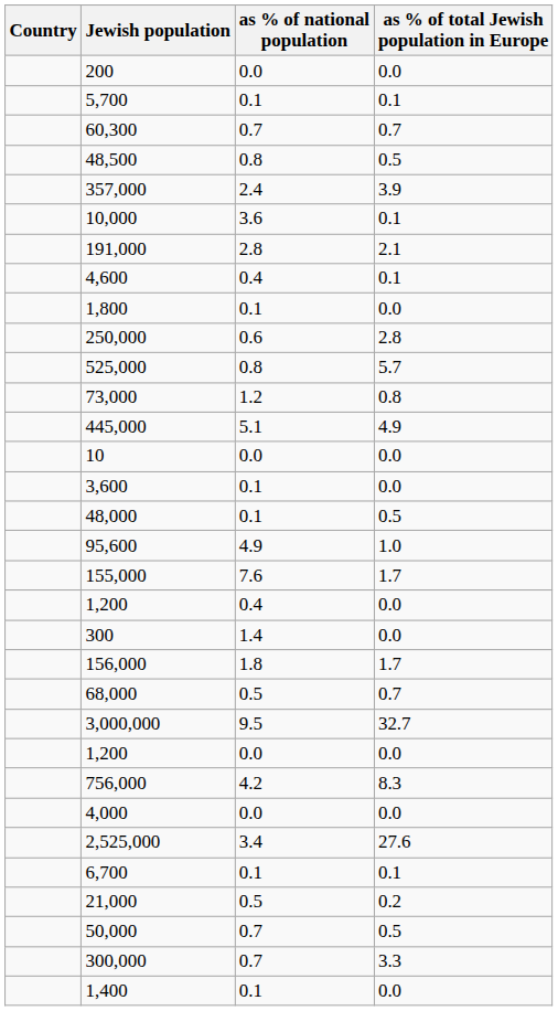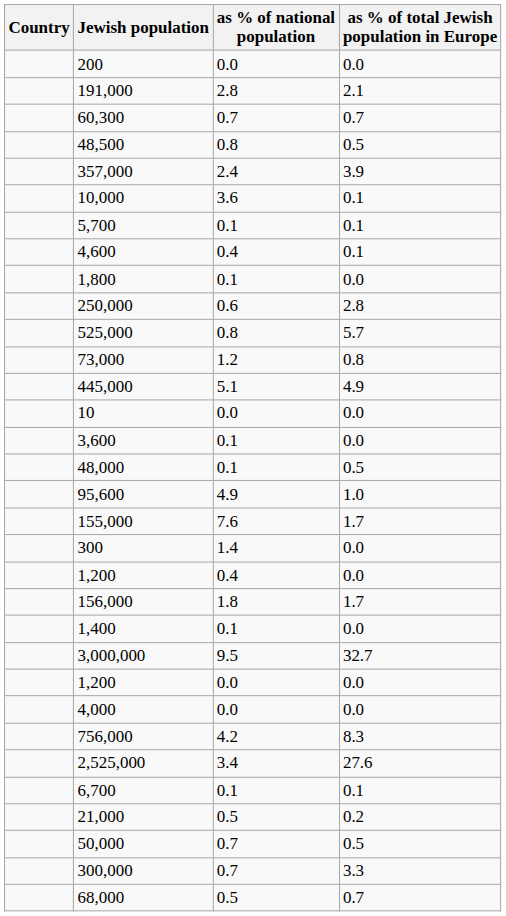rows swapped: 191,000 <-> 5,700
rows swapped: 1,200 / 0.4 <-> 300
rows swapped: 1,400 <-> 68,000
rows swapped: 756,000 <-> 4,000
